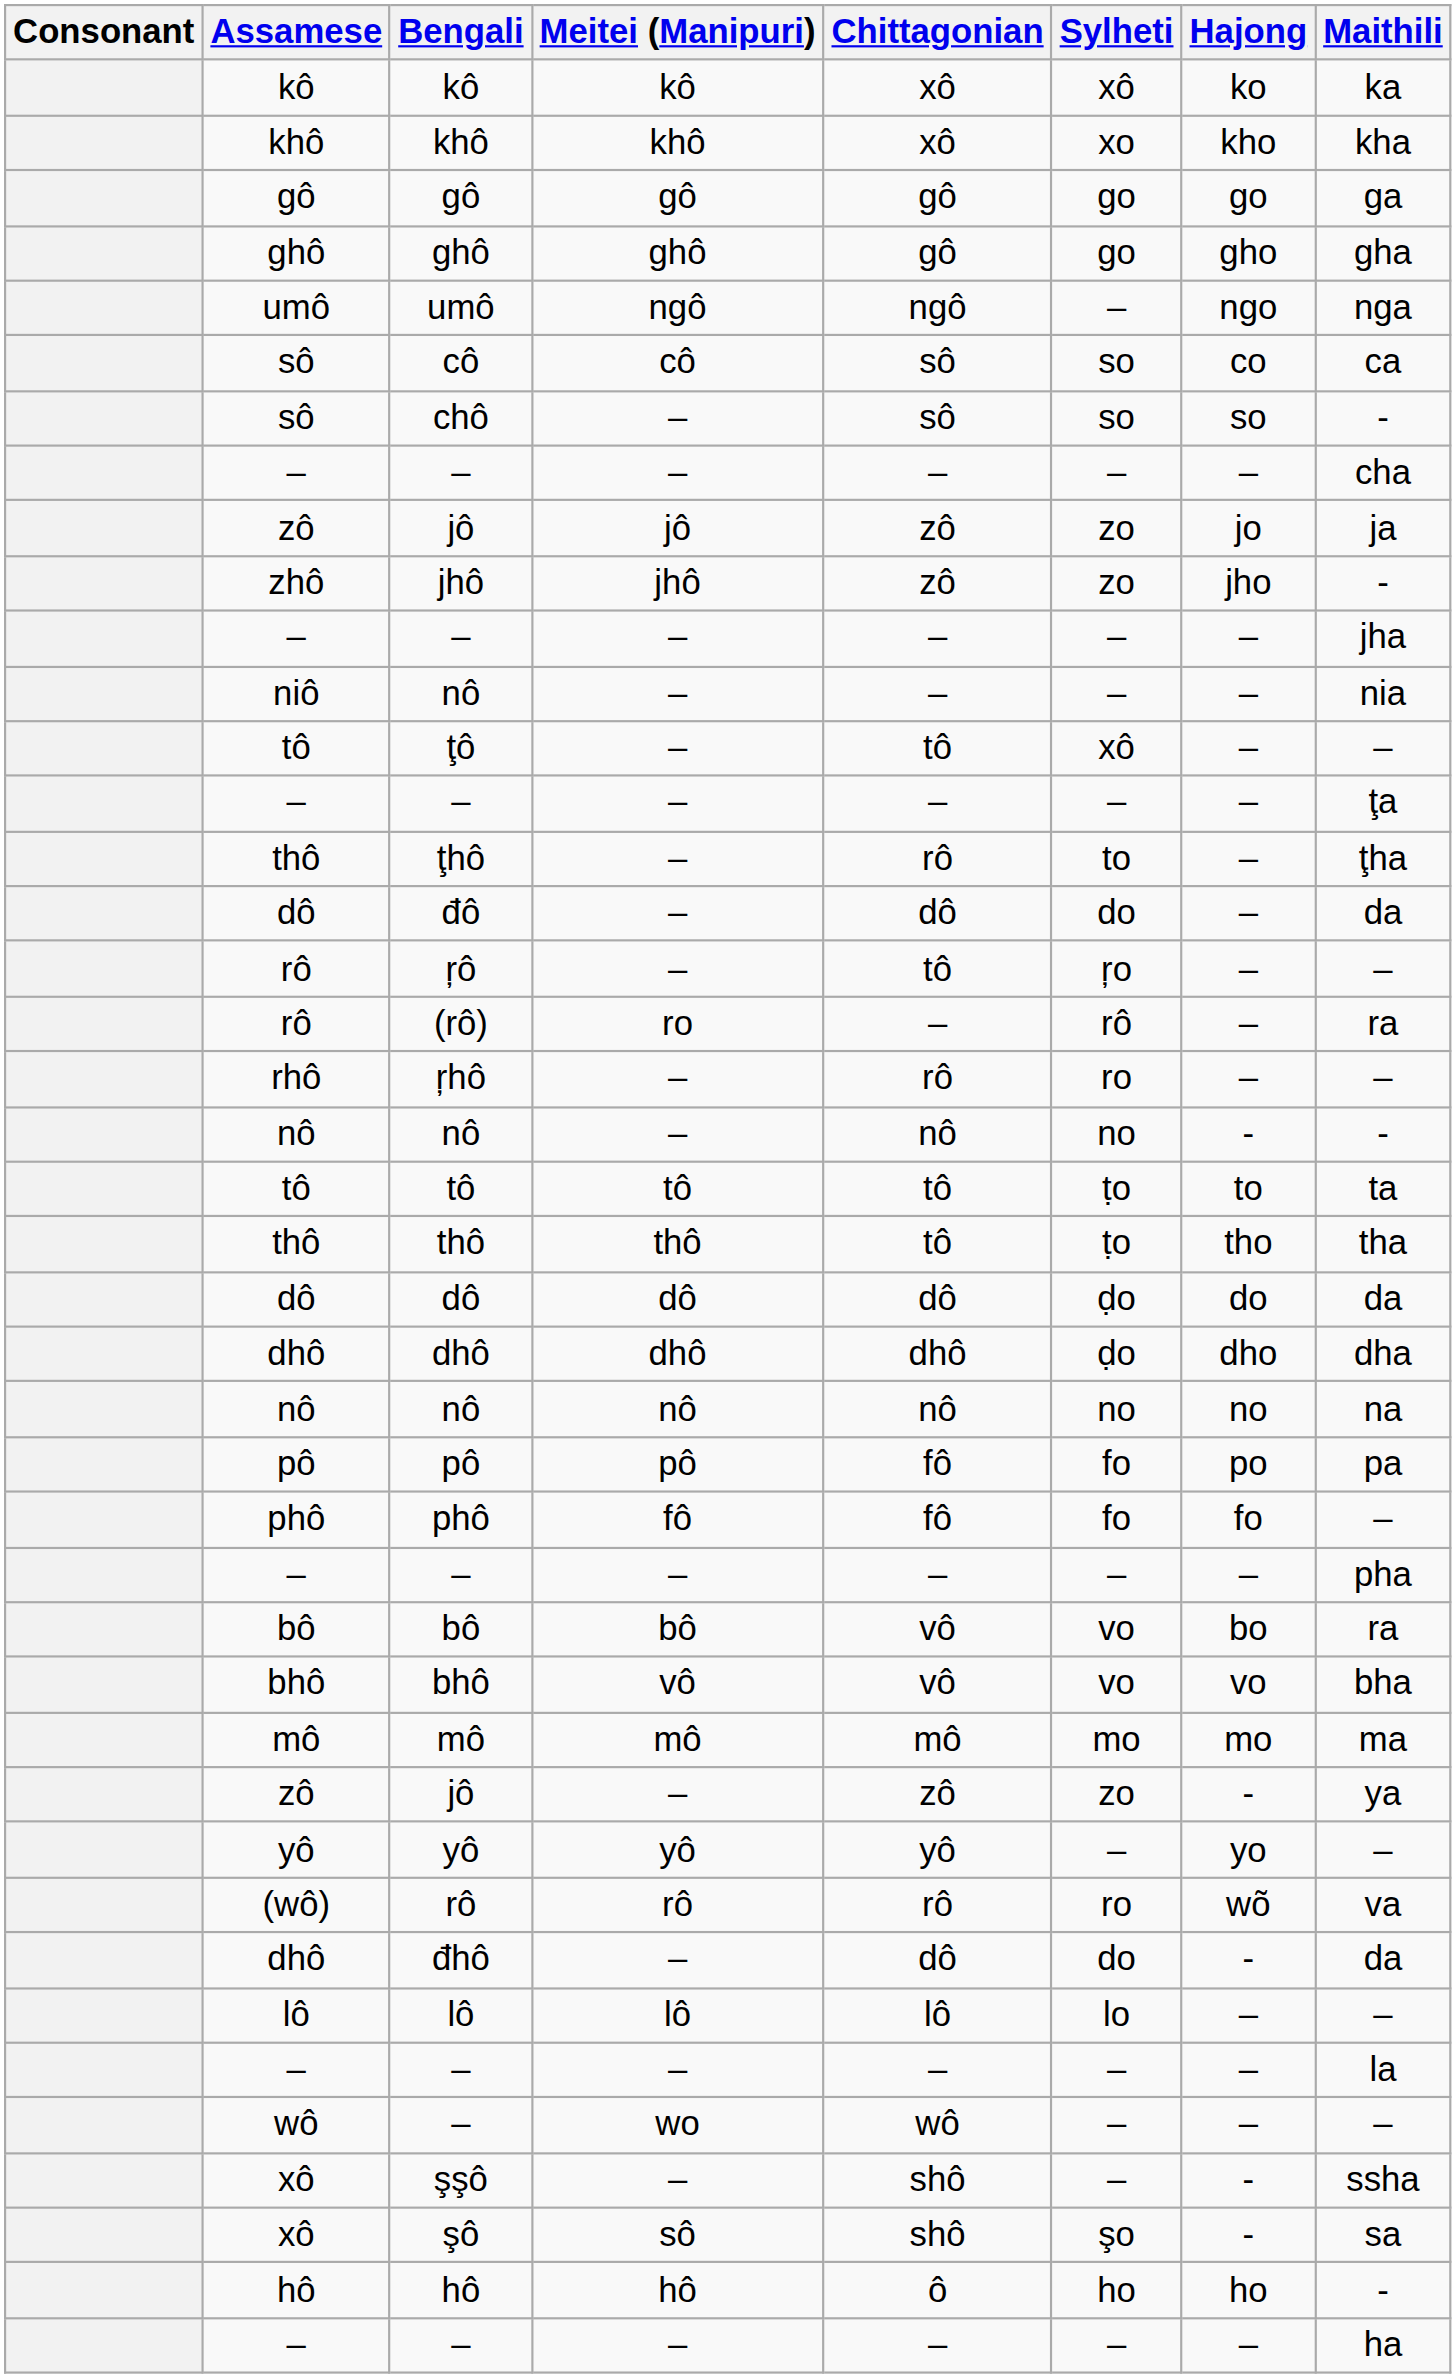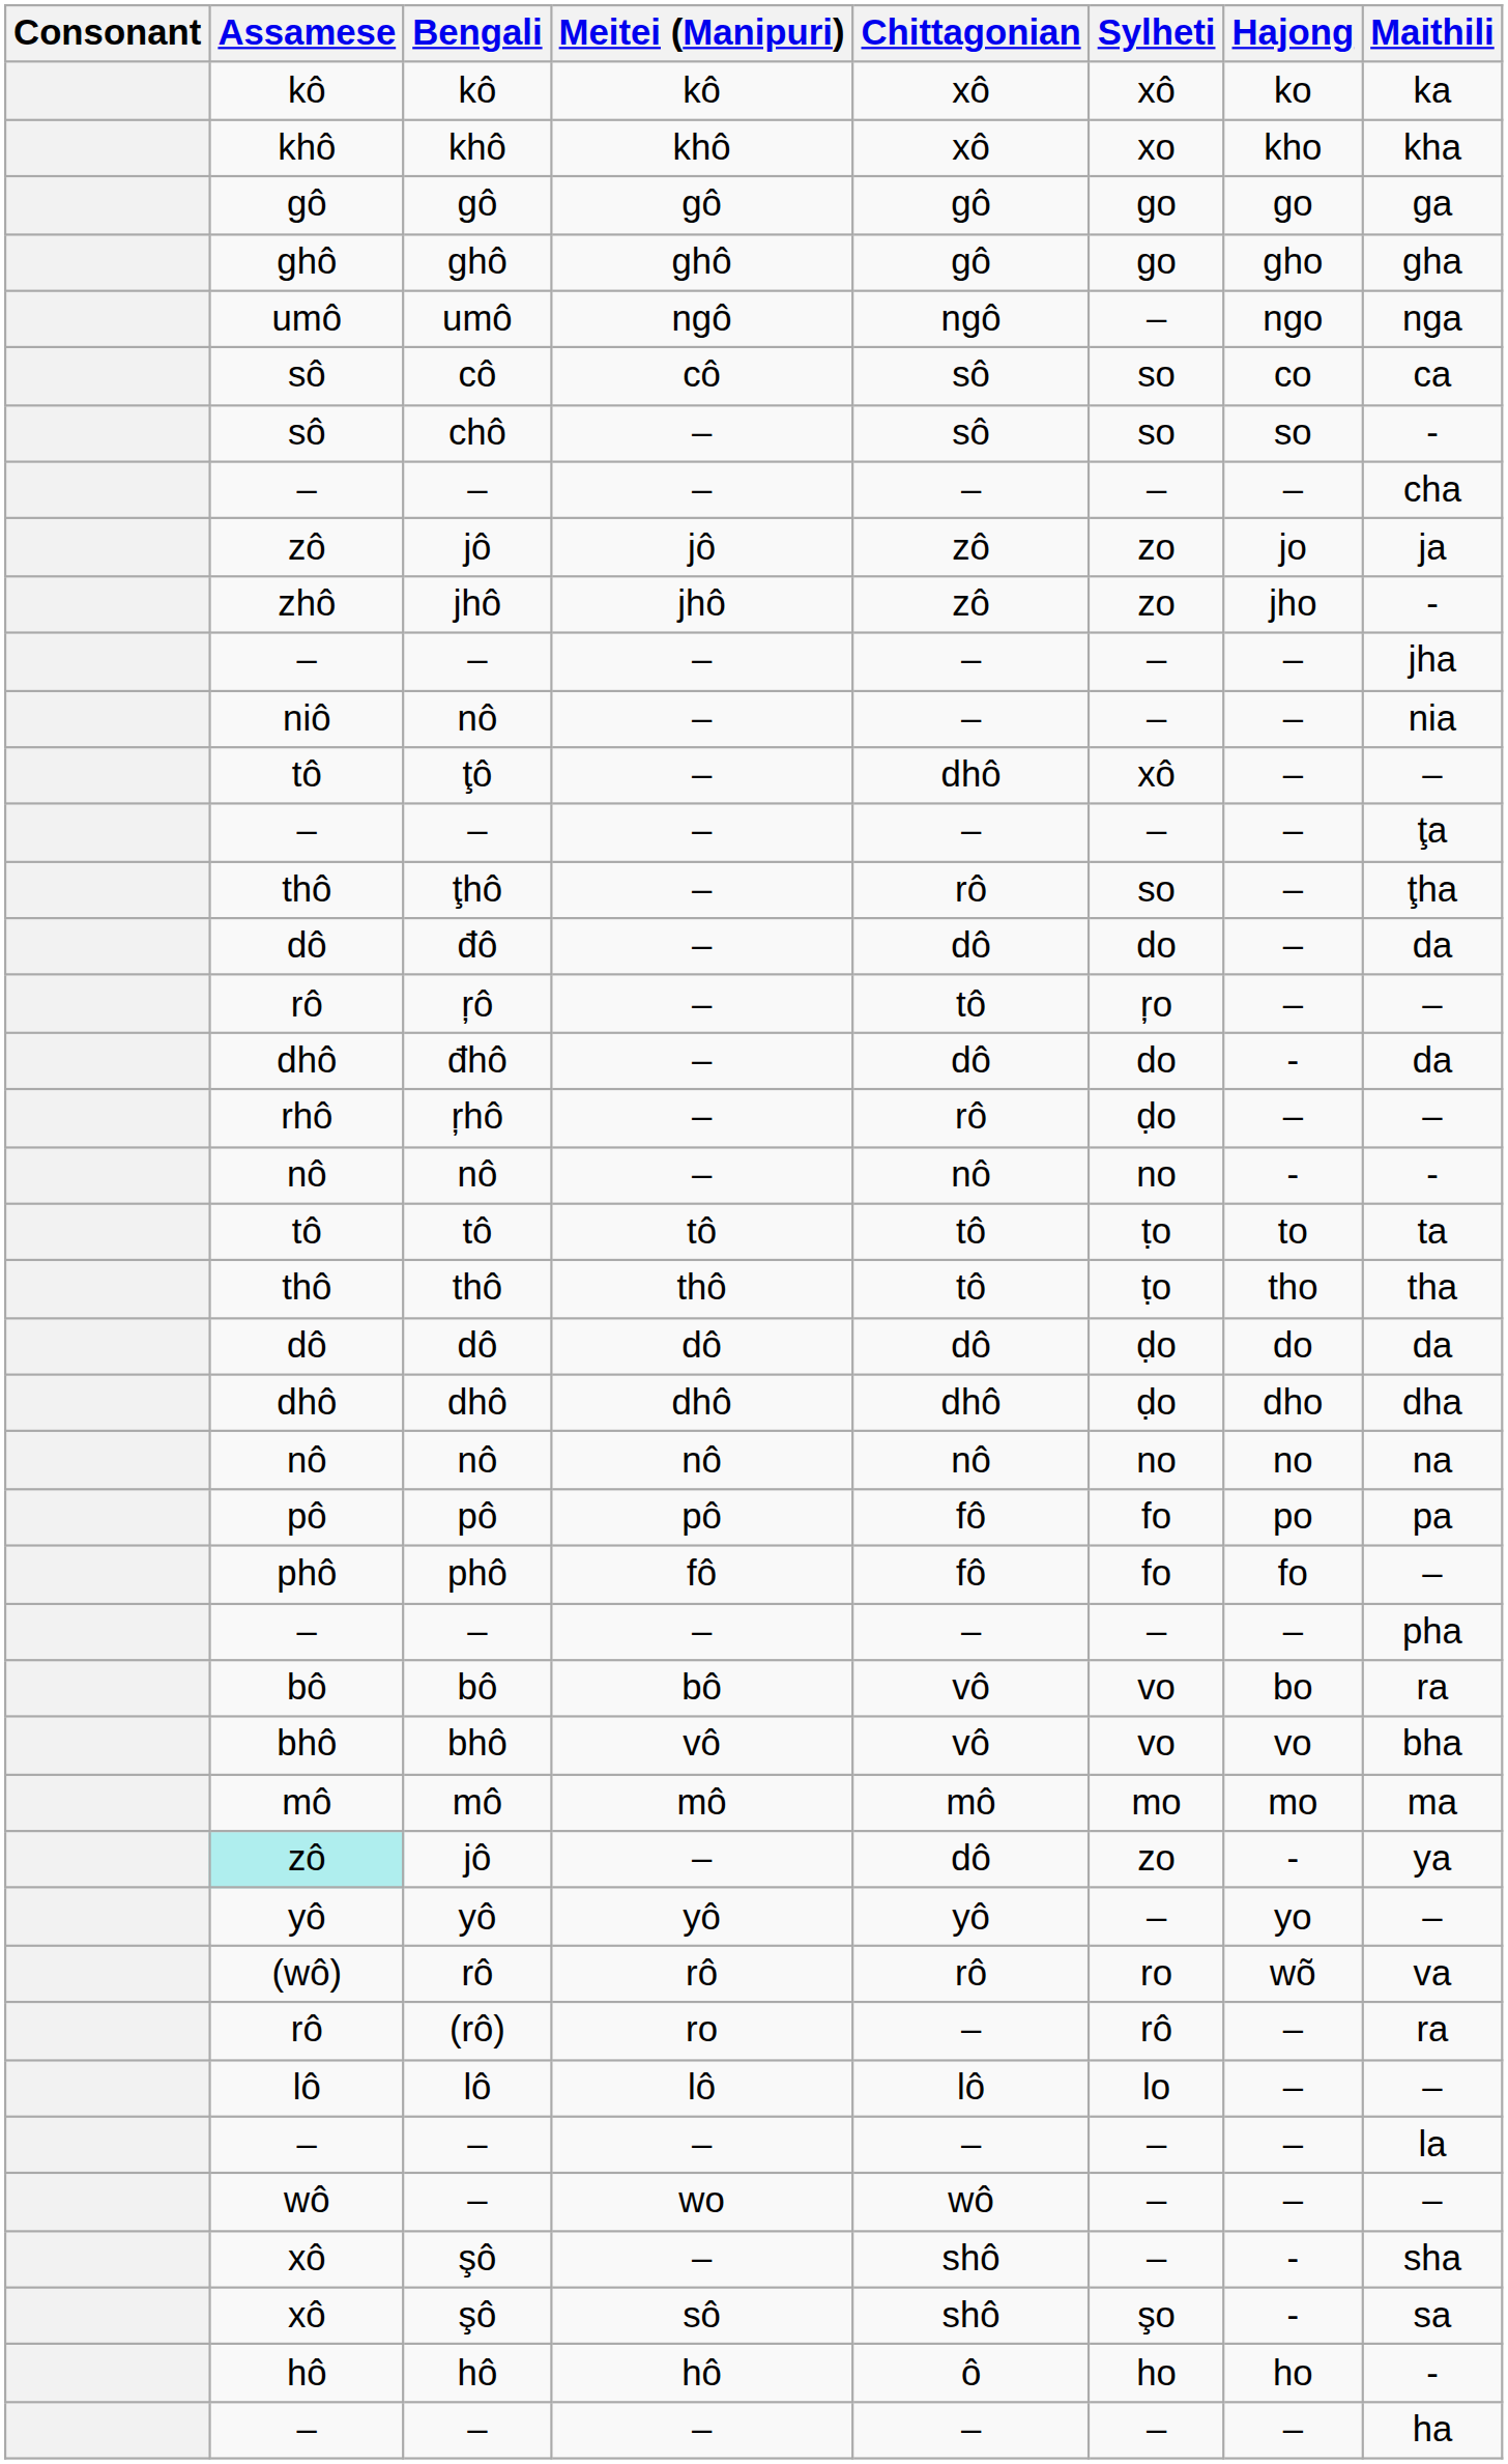ţô | Chittagonian: tô -> dhô
ţhô | Sylheti: to -> so
rows swapped: đhô <-> (rô)
ŗhô | Sylheti: ro -> ḍo
jô / – | Assamese: no background -> paleturquoise background
jô / – | Chittagonian: zô -> dô
+ row: xô | şô | – | shô | – | - | sha
- row: xô | şşô | – | shô | – | - | ssha
